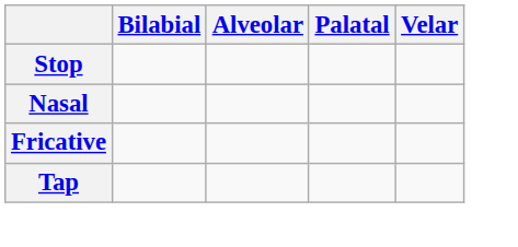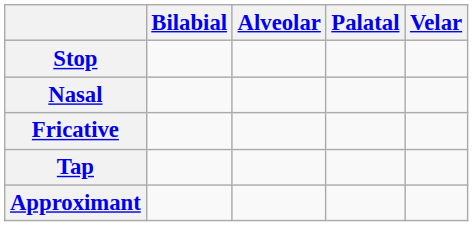+ row: Approximant
